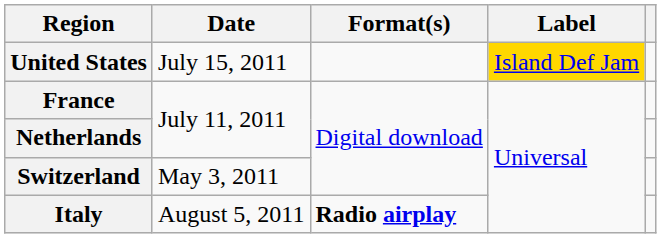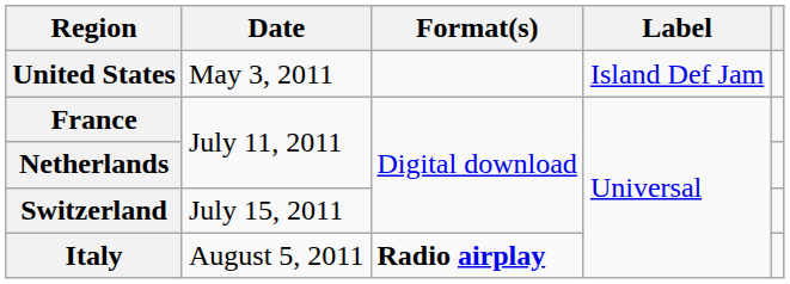United States | Date: July 15, 2011 -> May 3, 2011
United States | Label: gold background -> no background
Switzerland | Date: May 3, 2011 -> July 15, 2011
